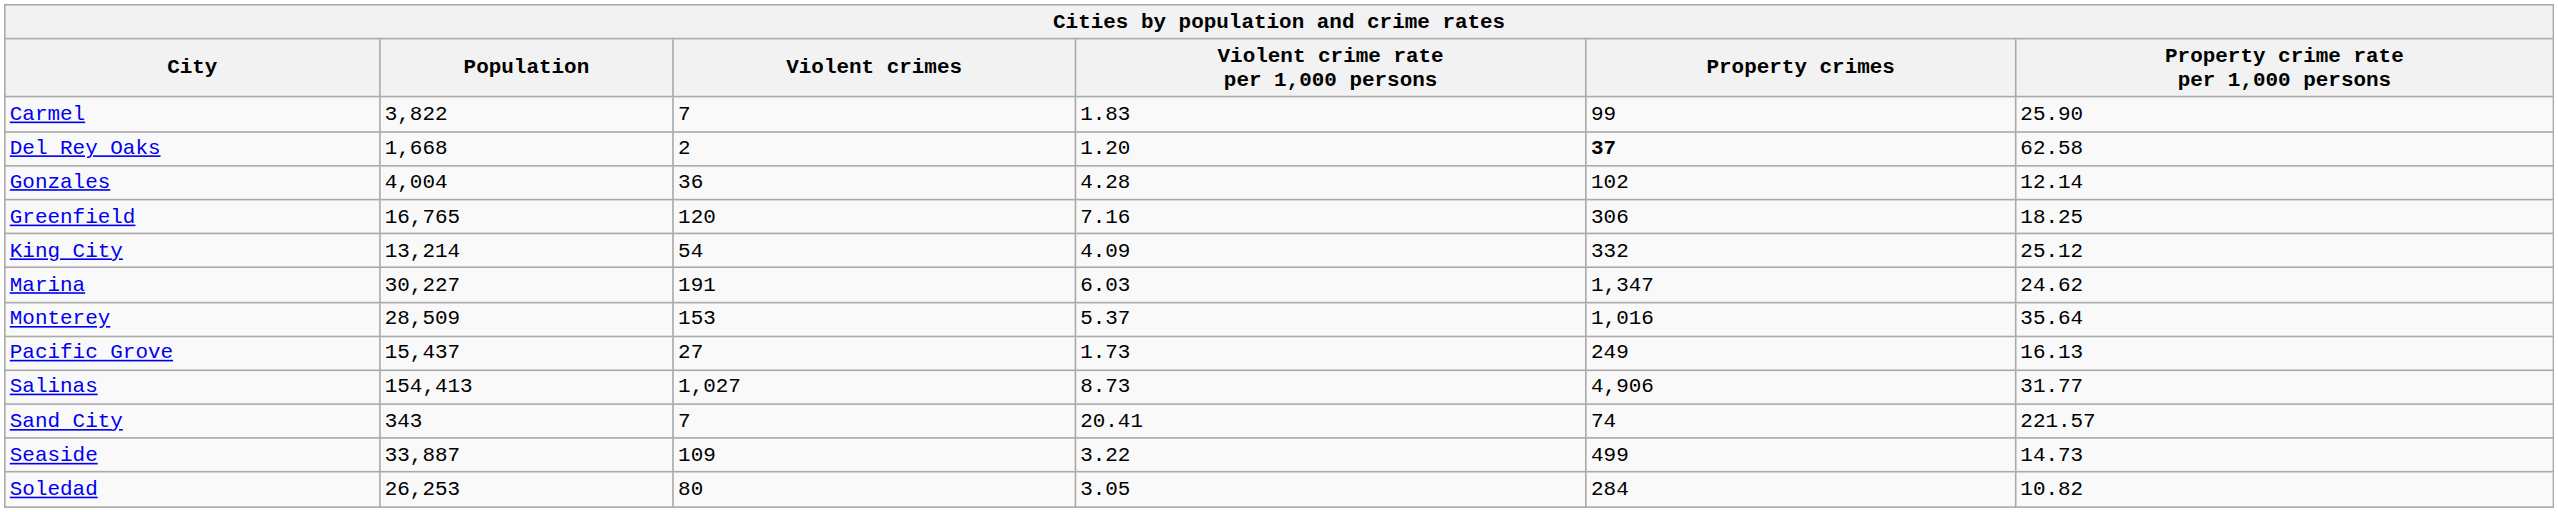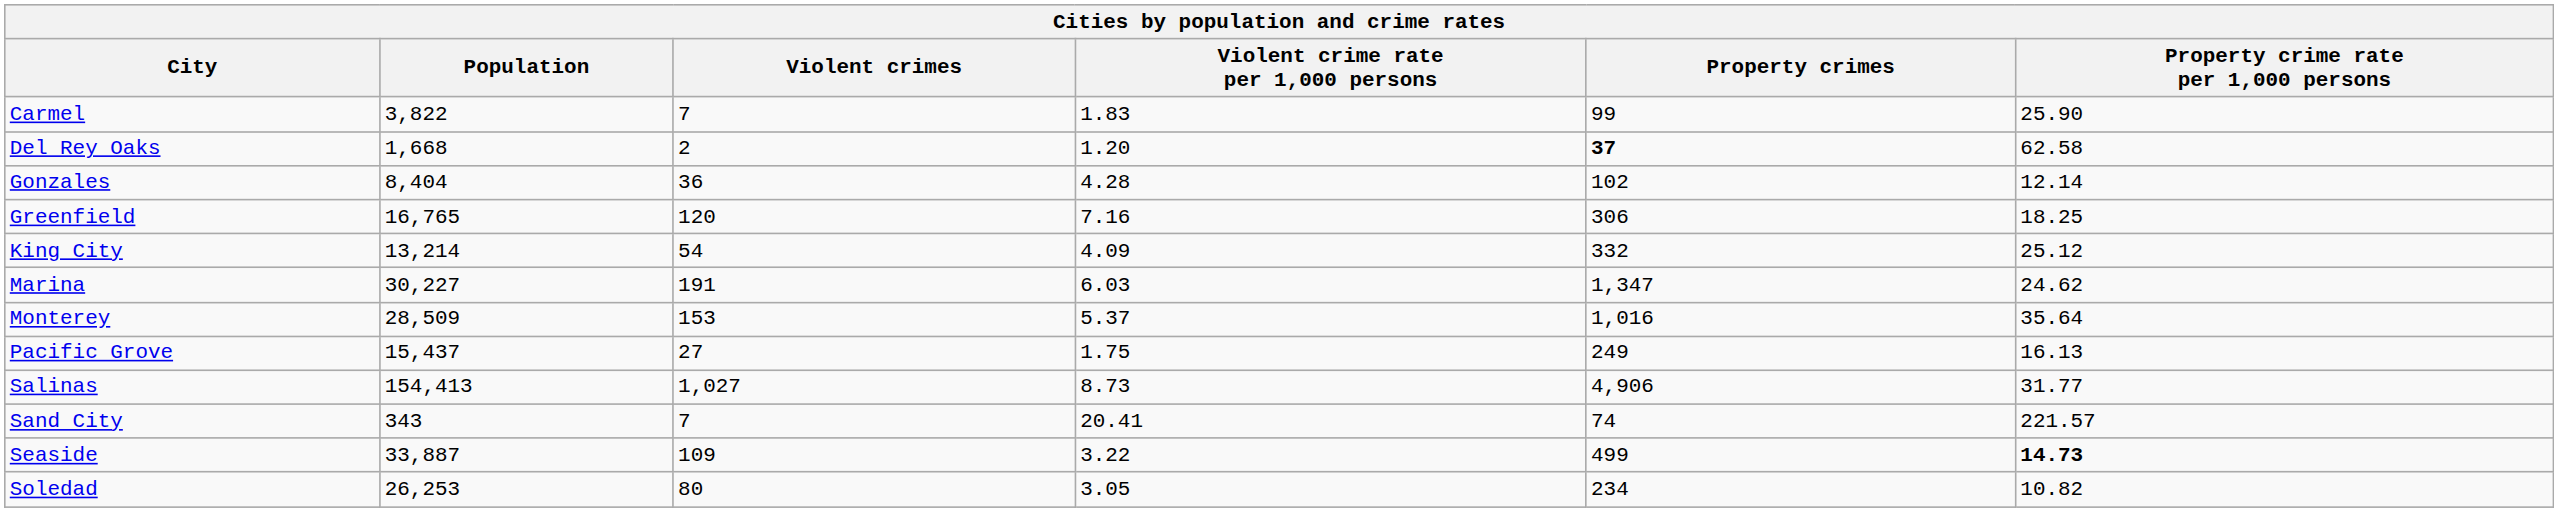Gonzales | Population: 4,004 -> 8,404
Pacific Grove | Violent crime rate per 1,000 persons: 1.73 -> 1.75
Seaside | Property crime rate per 1,000 persons: normal -> bold
Soledad | Property crimes: 284 -> 234
